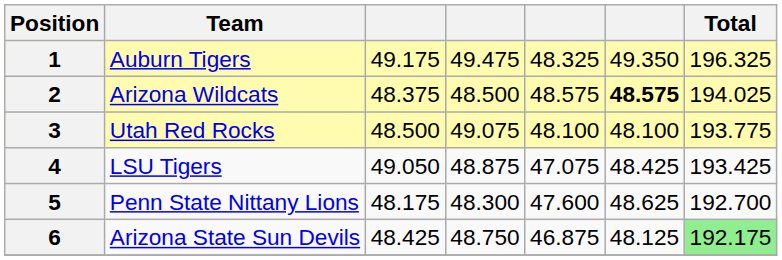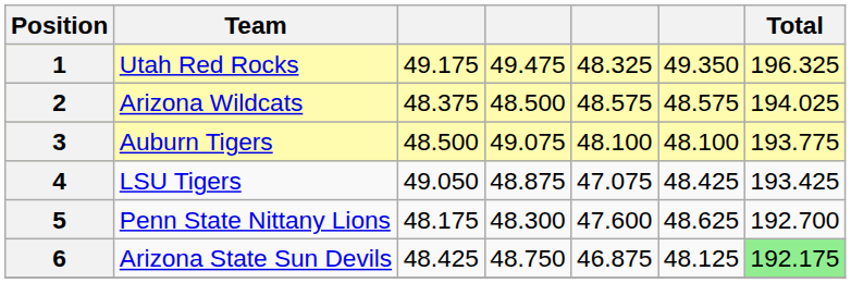1 | Team: Auburn Tigers -> Utah Red Rocks
2 | column 6: bold -> normal
3 | Team: Utah Red Rocks -> Auburn Tigers
